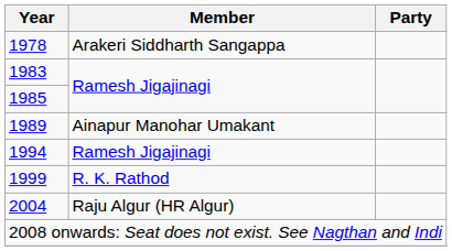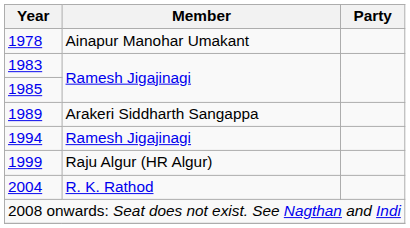1978 | Member: Arakeri Siddharth Sangappa -> Ainapur Manohar Umakant
1989 | Member: Ainapur Manohar Umakant -> Arakeri Siddharth Sangappa
1999 | Member: R. K. Rathod -> Raju Algur (HR Algur)
2004 | Member: Raju Algur (HR Algur) -> R. K. Rathod
